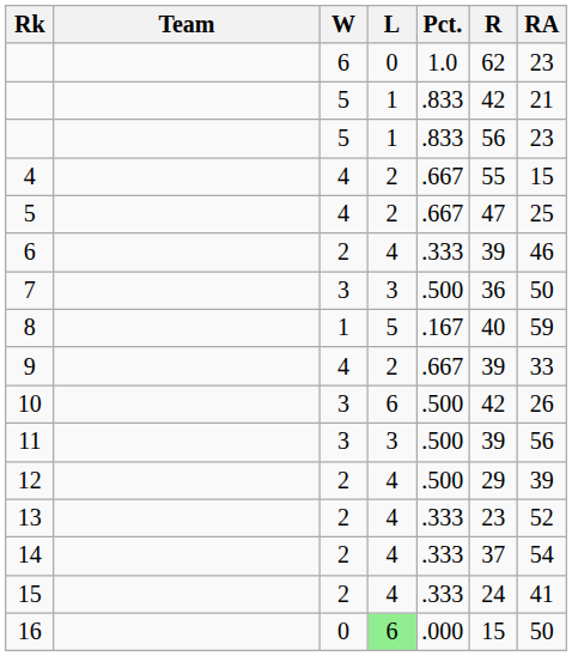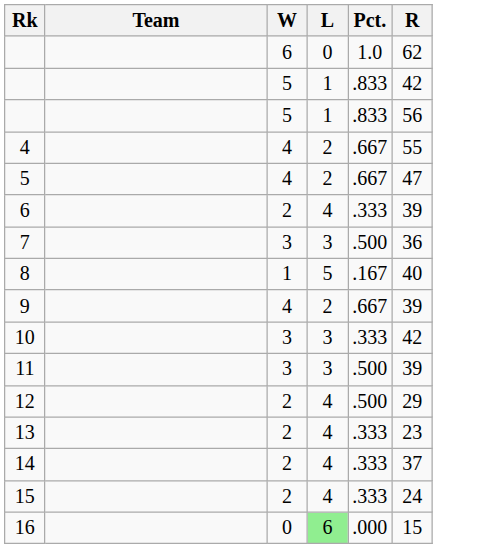- column: RA | 23 | 21 | 23 | 15 | 25 | 46 | 50 | 59 | 33 | 26 | 56 | 39 | 52 | 54 | 41 | 50
10 | L: 6 -> 3
10 | Pct.: .500 -> .333
